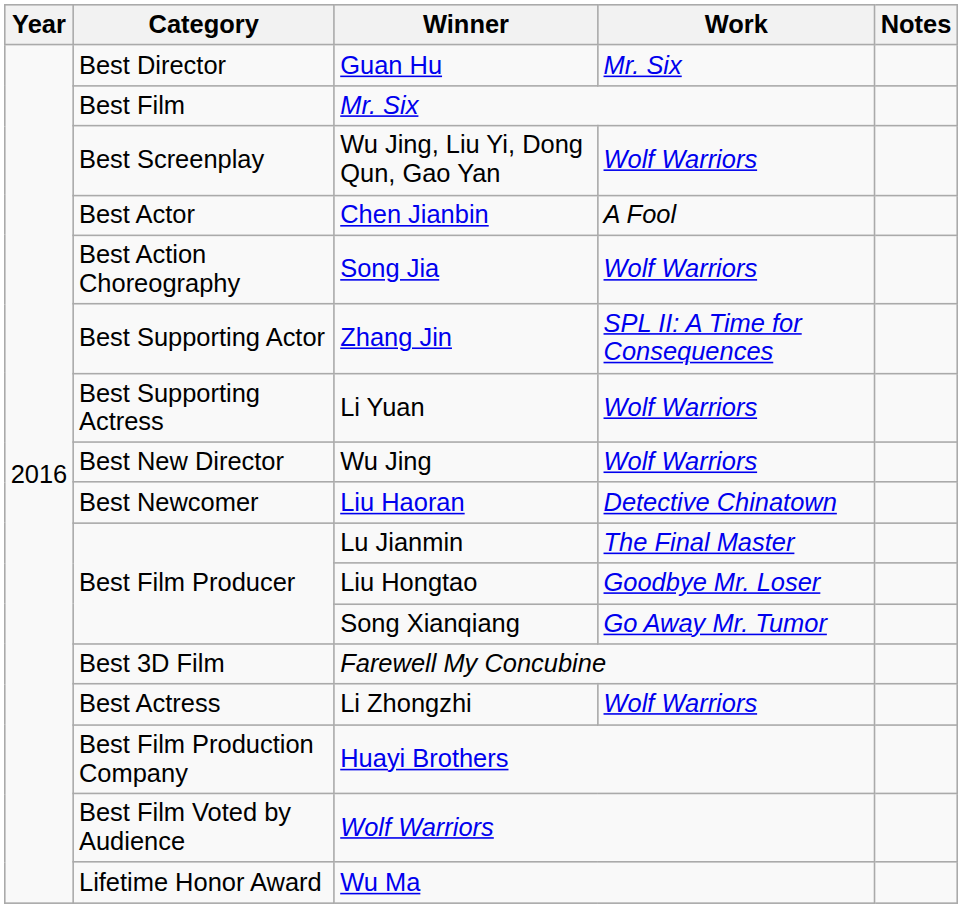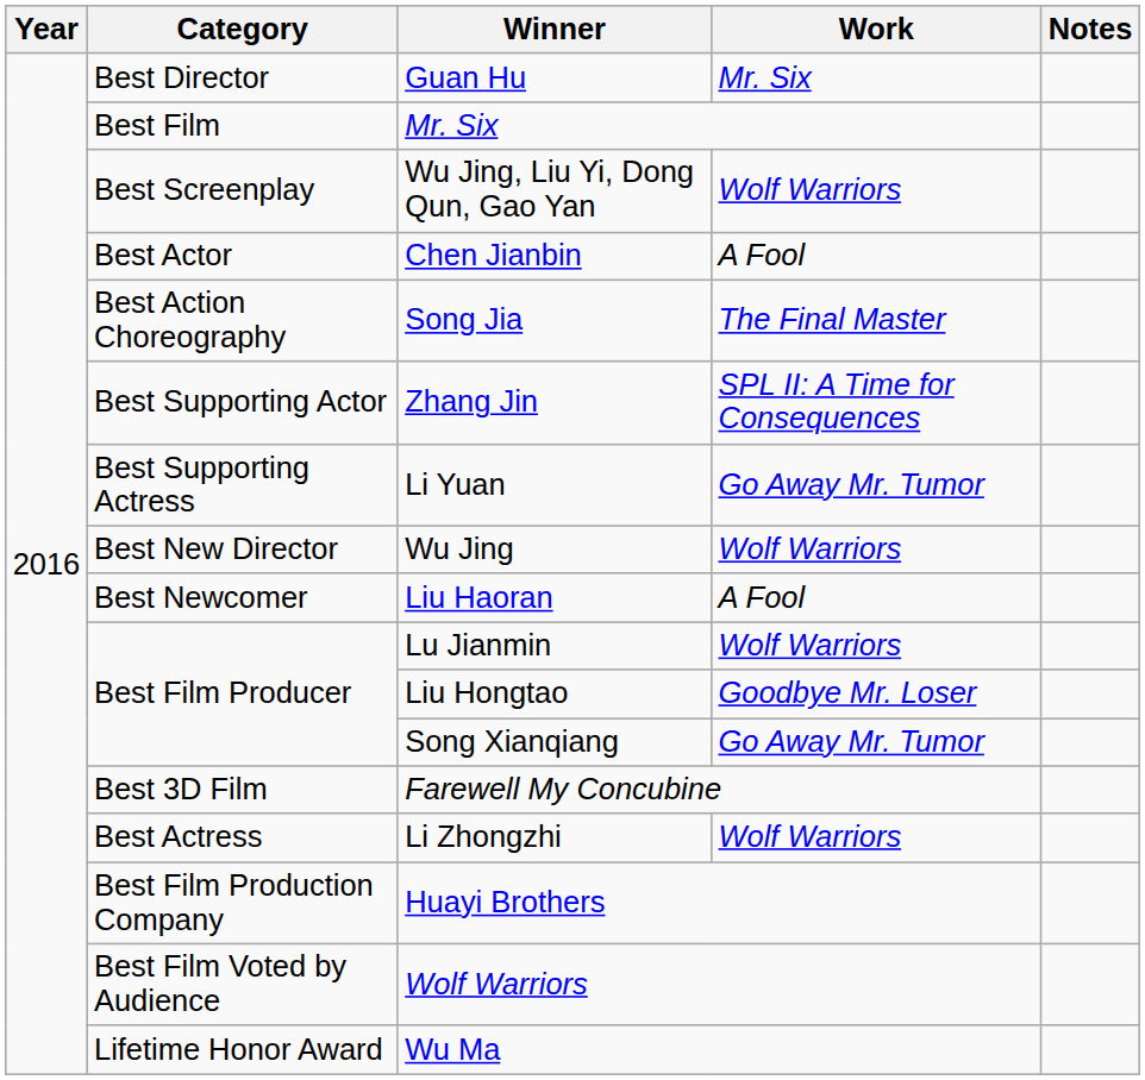Song Jia | Work: Wolf Warriors -> The Final Master
Li Yuan | Work: Wolf Warriors -> Go Away Mr. Tumor
Liu Haoran | Work: Detective Chinatown -> A Fool
Lu Jianmin | Work: The Final Master -> Wolf Warriors
